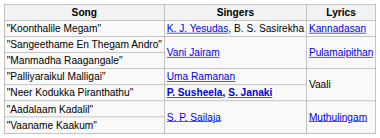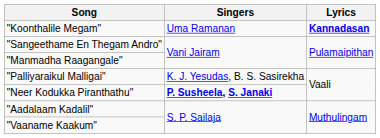"Koonthalile Megam" | Singers: K. J. Yesudas, B. S. Sasirekha -> Uma Ramanan
"Koonthalile Megam" | Lyrics: normal -> bold
"Palliyaraikul Malligai" | Singers: Uma Ramanan -> K. J. Yesudas, B. S. Sasirekha
